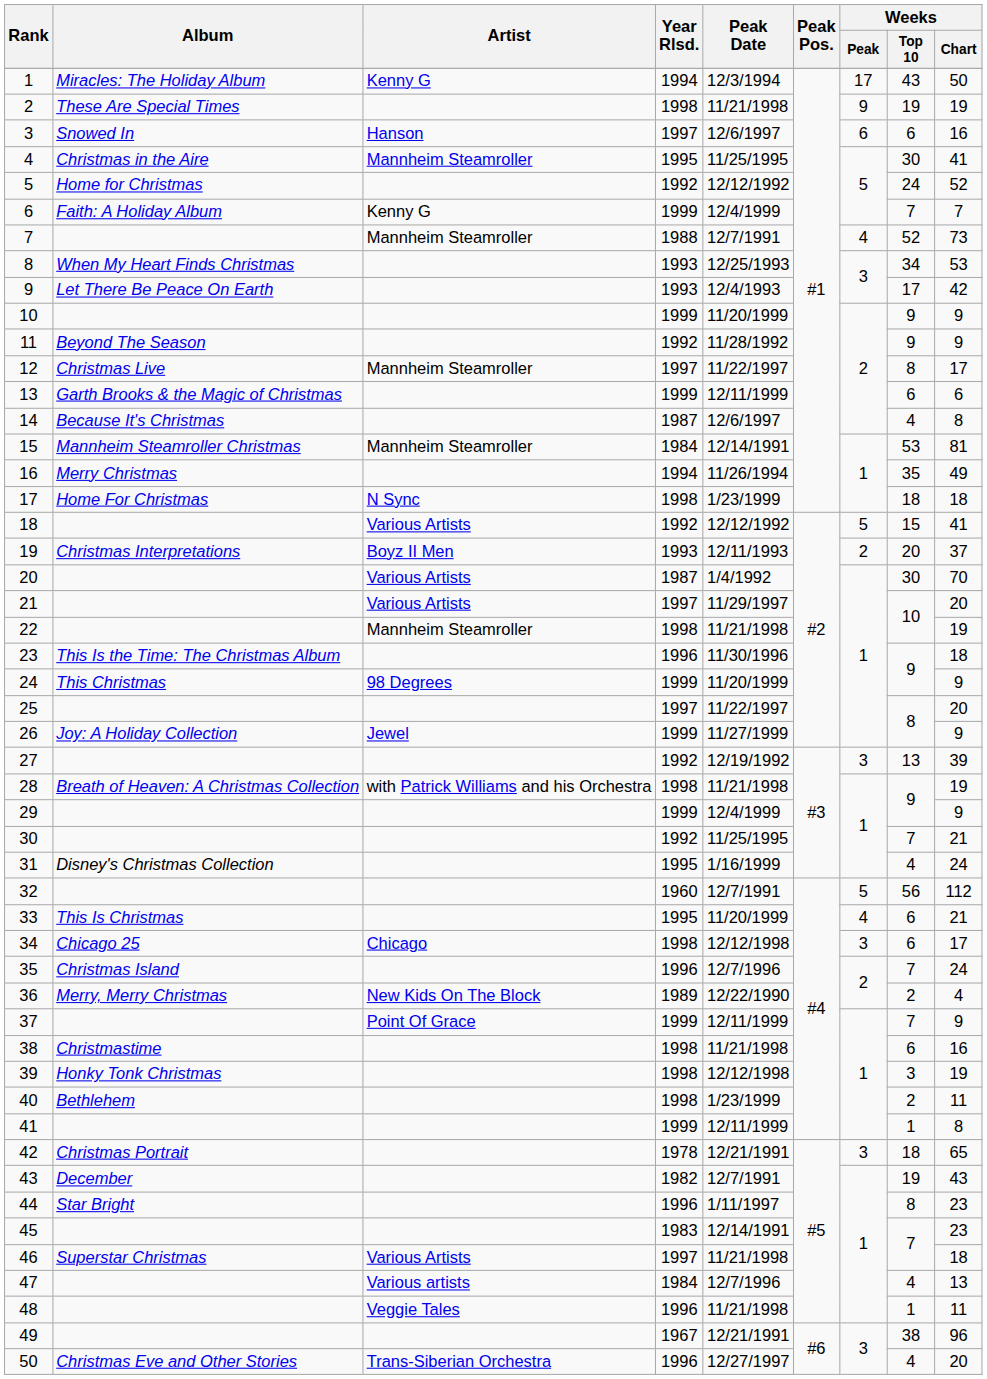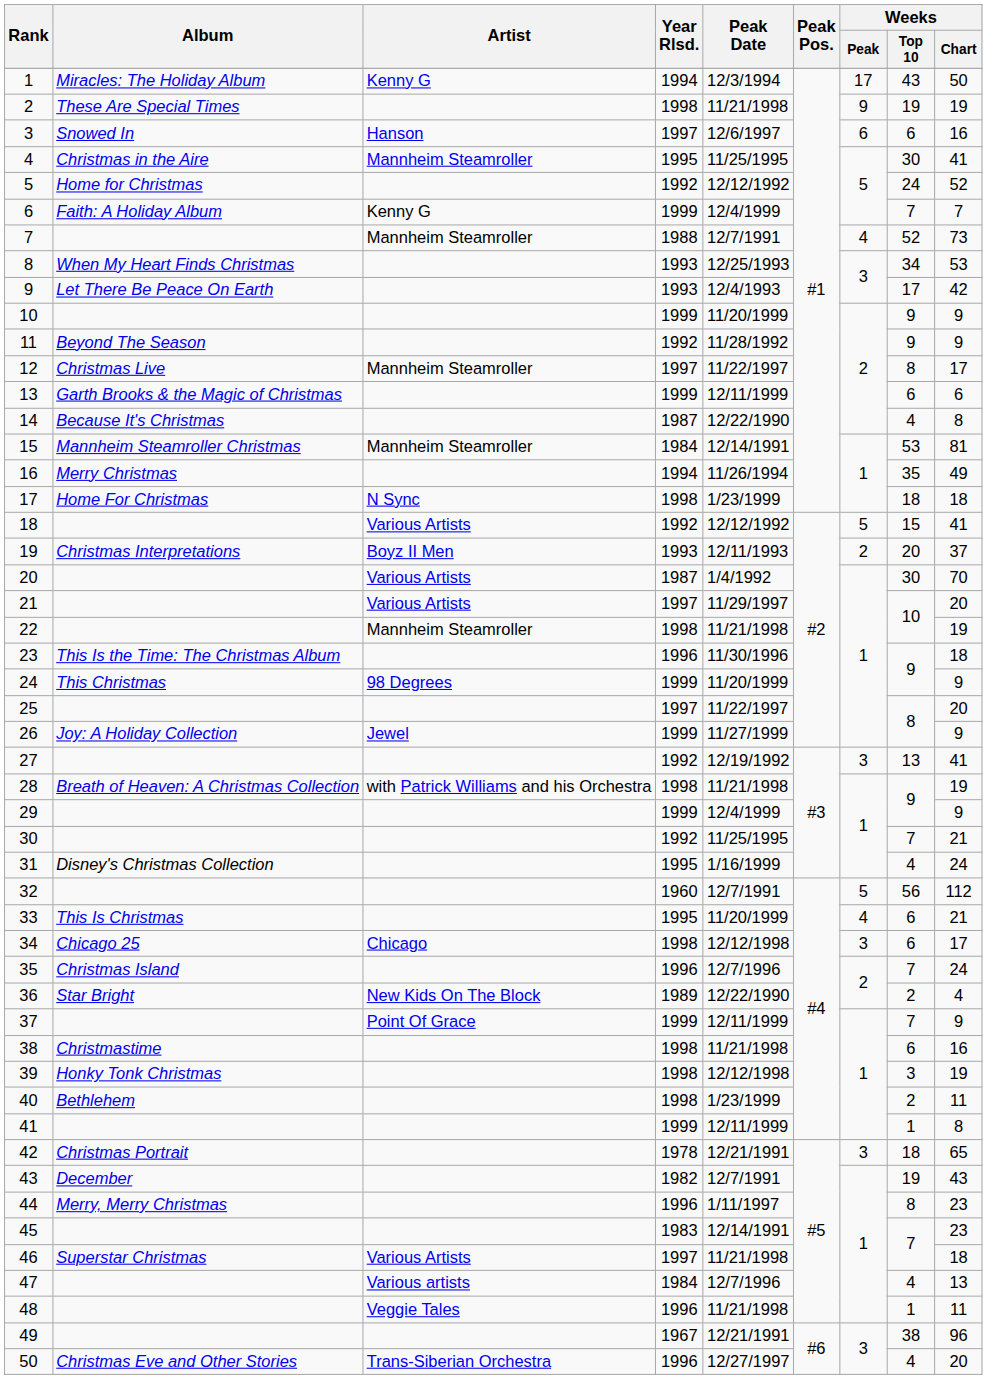14 | Peak Date: 12/6/1997 -> 12/22/1990
27 | Weeks / Chart: 39 -> 41
36 | Album: Merry, Merry Christmas -> Star Bright
44 | Album: Star Bright -> Merry, Merry Christmas
